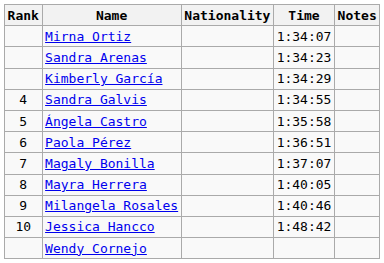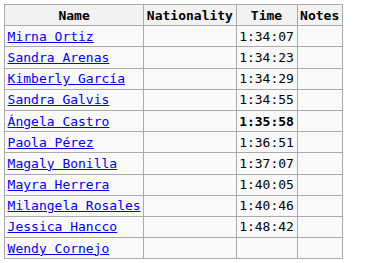- column: Rank | 4 | 5 | 6 | 7 | 8 | 9 | 10
Ángela Castro | Time: normal -> bold
